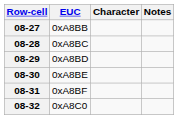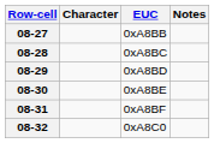columns swapped: EUC <-> Character
